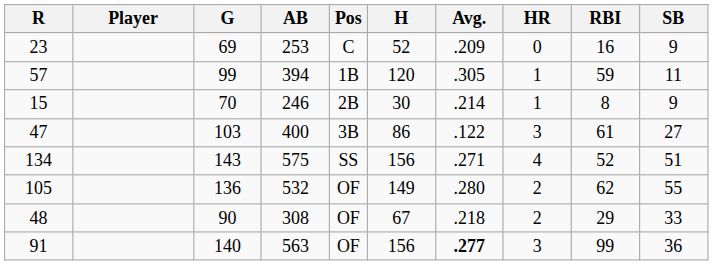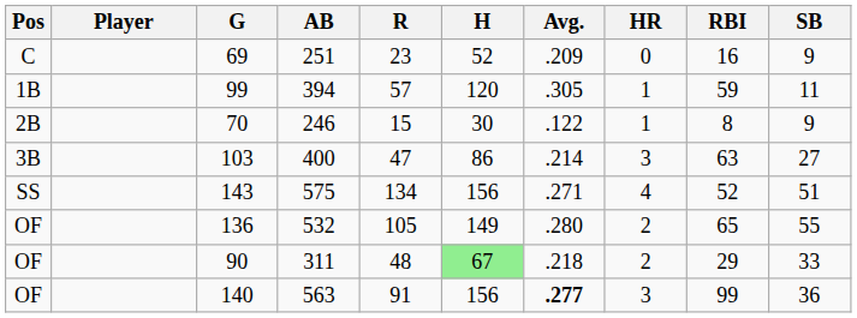columns swapped: Pos <-> R
69 | AB: 253 -> 251
70 | Avg.: .214 -> .122
103 | Avg.: .122 -> .214
103 | RBI: 61 -> 63
136 | RBI: 62 -> 65
90 | AB: 308 -> 311
90 | H: no background -> lightgreen background
